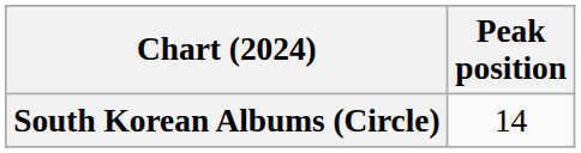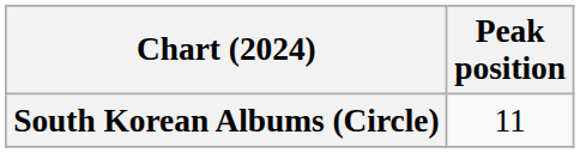South Korean Albums (Circle) | Peak position: 14 -> 11
